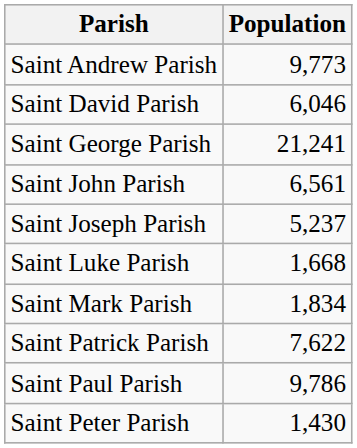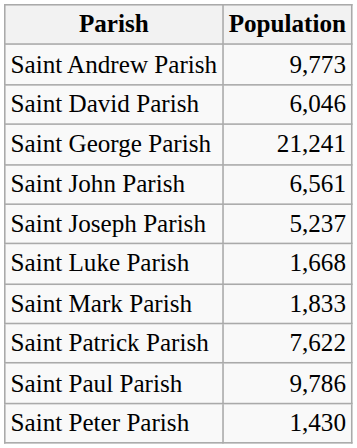Saint Mark Parish | Population: 1,834 -> 1,833
